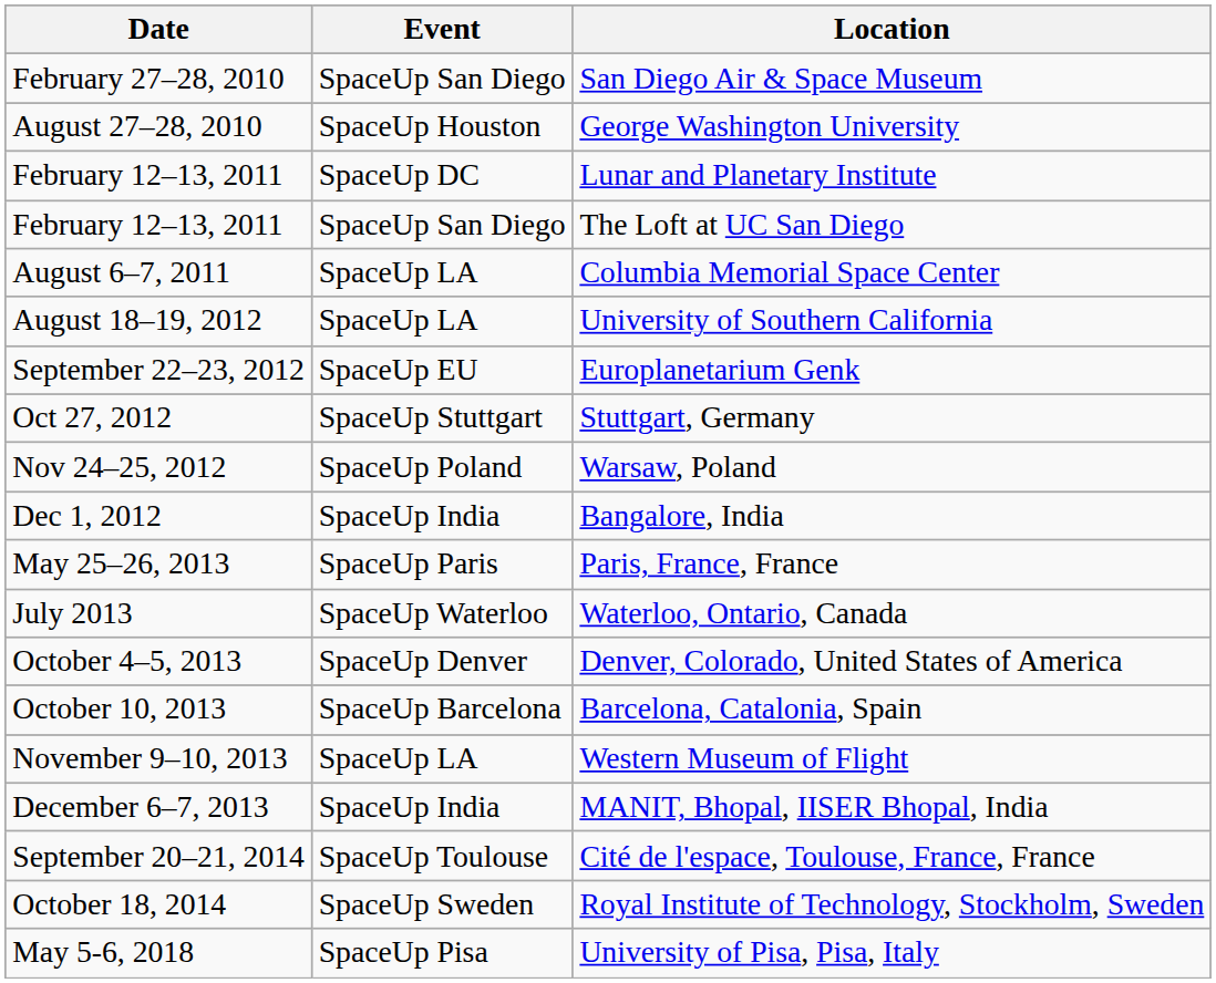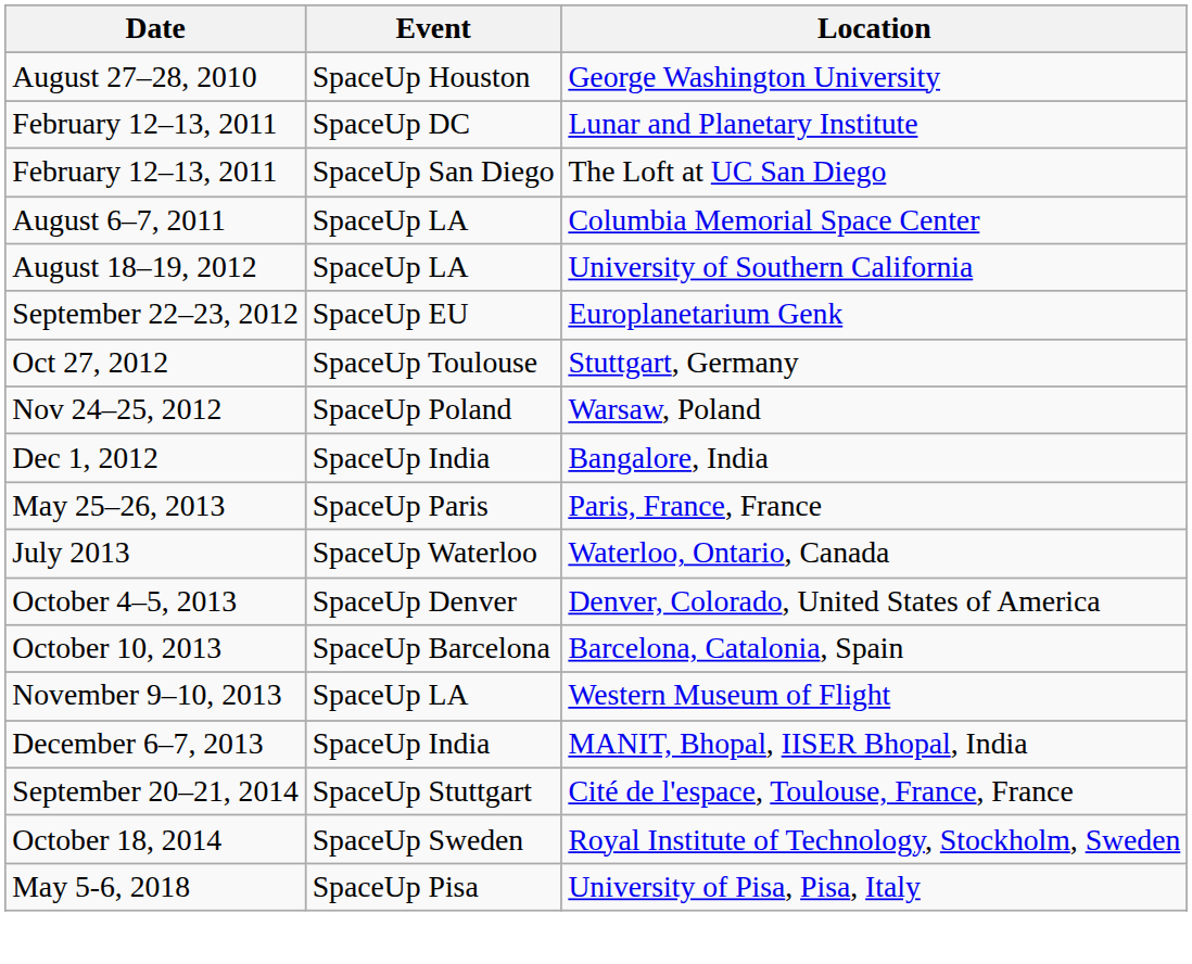- row: February 27–28, 2010 | SpaceUp San Diego | San Diego Air & Space Museum
Stuttgart, Germany | Event: SpaceUp Stuttgart -> SpaceUp Toulouse
Cité de l'espace, Toulouse, France, France | Event: SpaceUp Toulouse -> SpaceUp Stuttgart
